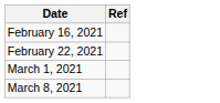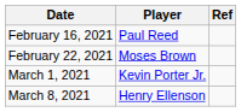+ column: Player | Paul Reed | Moses Brown | Kevin Porter Jr. | Henry Ellenson
